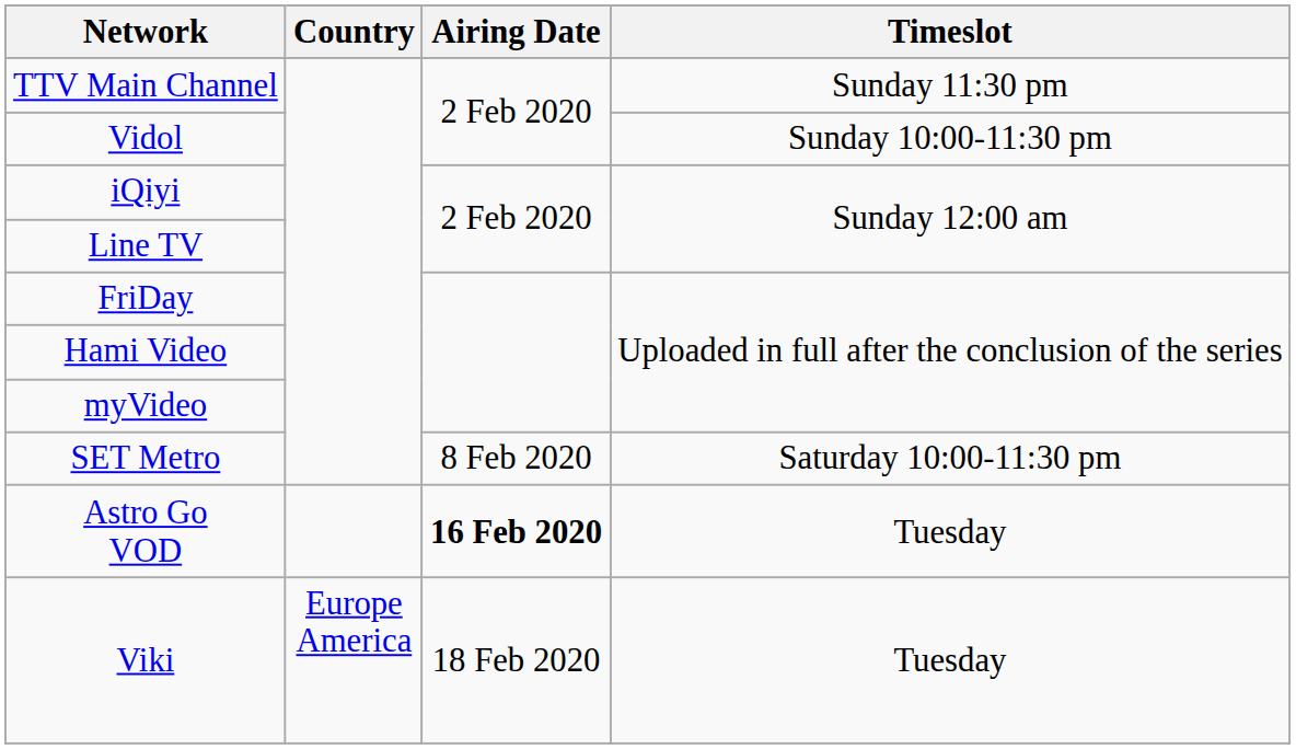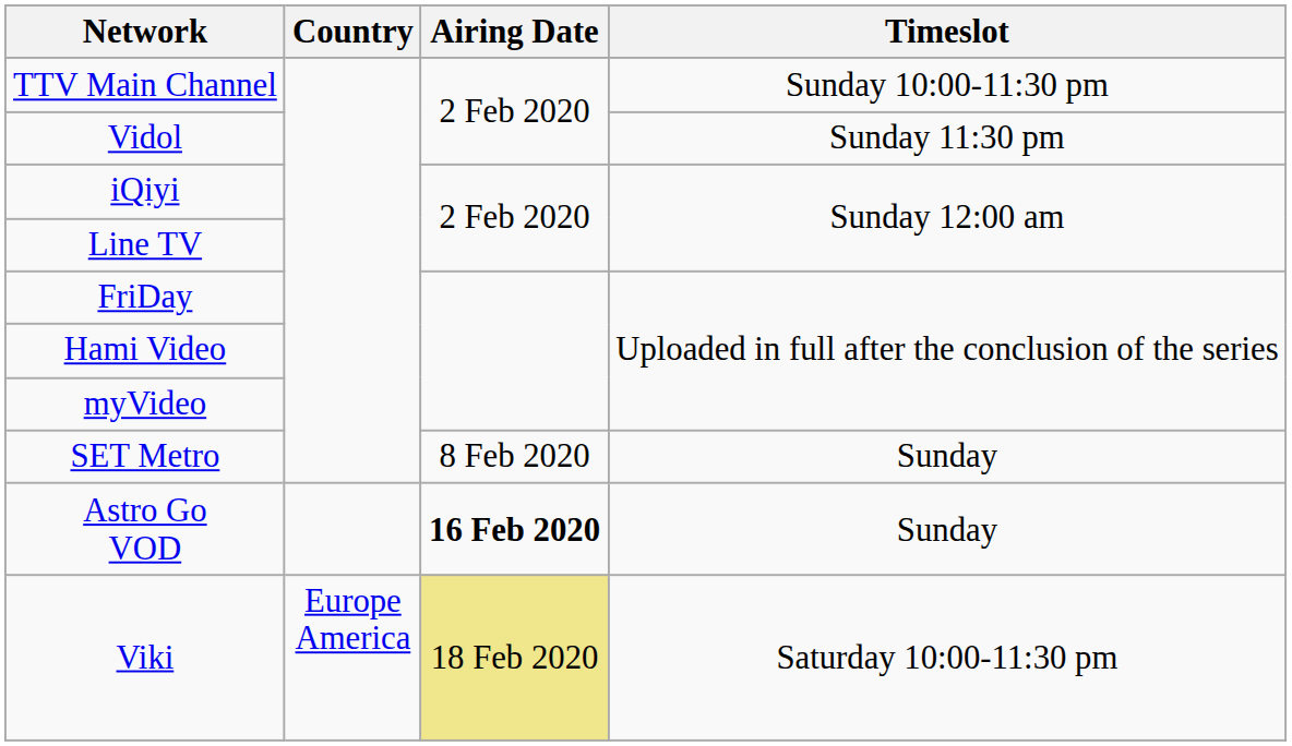TTV Main Channel | Timeslot: Sunday 11:30 pm -> Sunday 10:00-11:30 pm
Vidol | Timeslot: Sunday 10:00-11:30 pm -> Sunday 11:30 pm
SET Metro | Timeslot: Saturday 10:00-11:30 pm -> Sunday
Astro Go VOD | Timeslot: Tuesday -> Sunday
Viki | Airing Date: no background -> khaki background
Viki | Timeslot: Tuesday -> Saturday 10:00-11:30 pm
